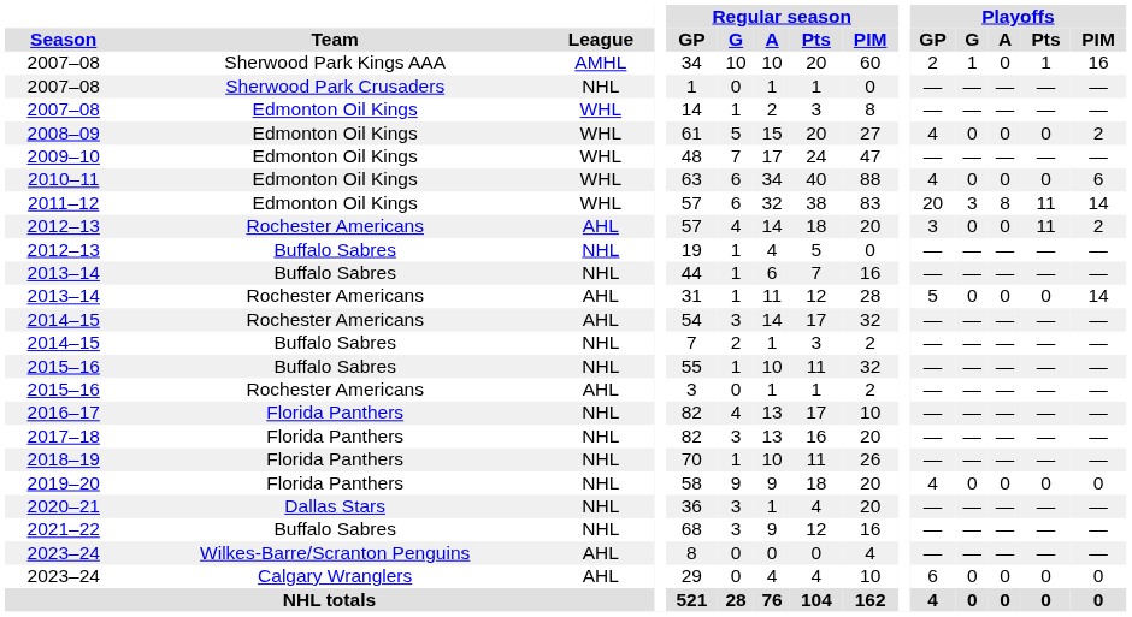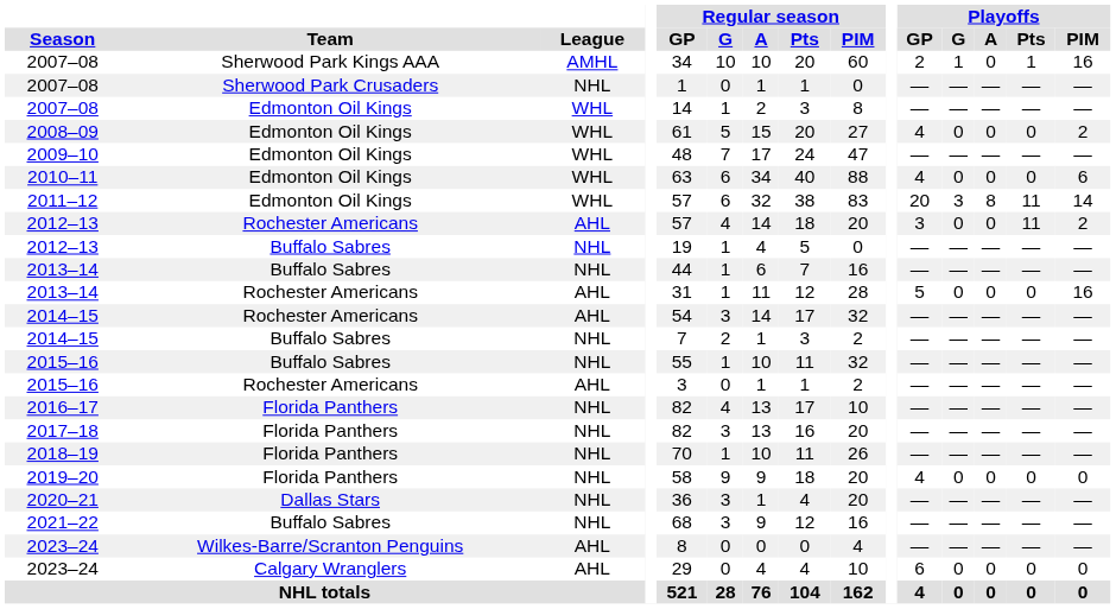2013–14 / Rochester Americans | Playoffs / PIM: 14 -> 16
